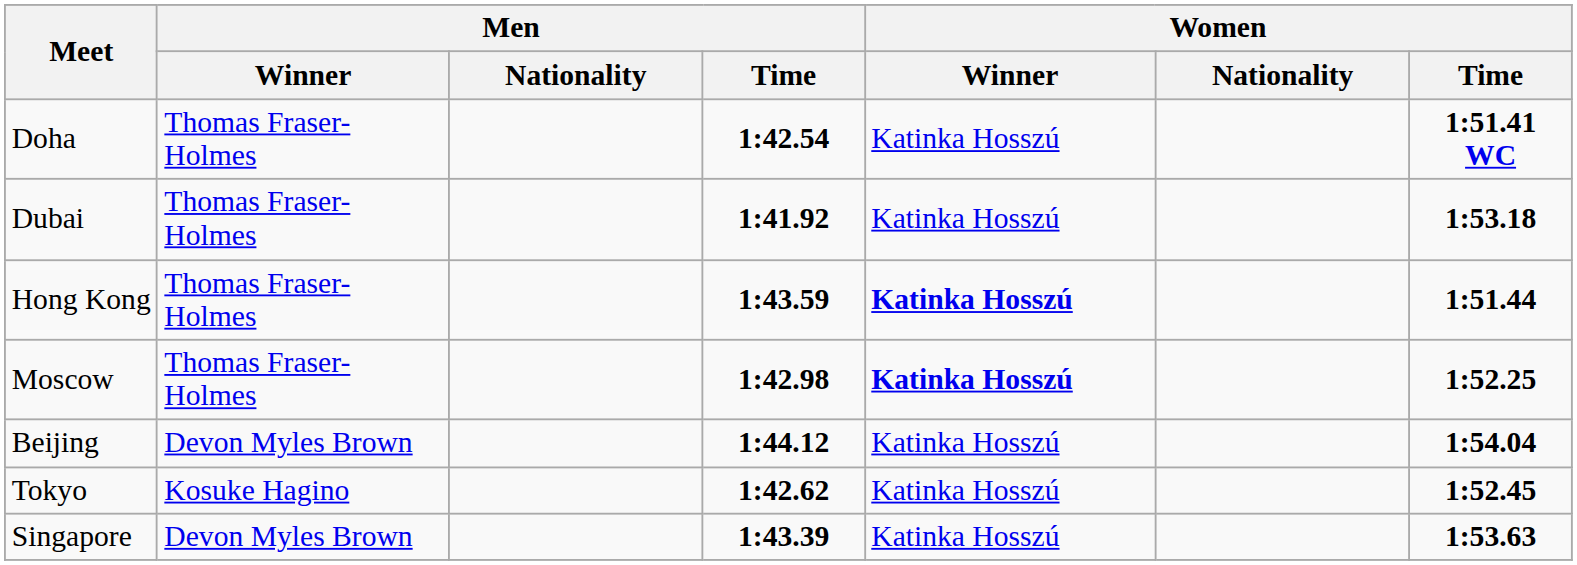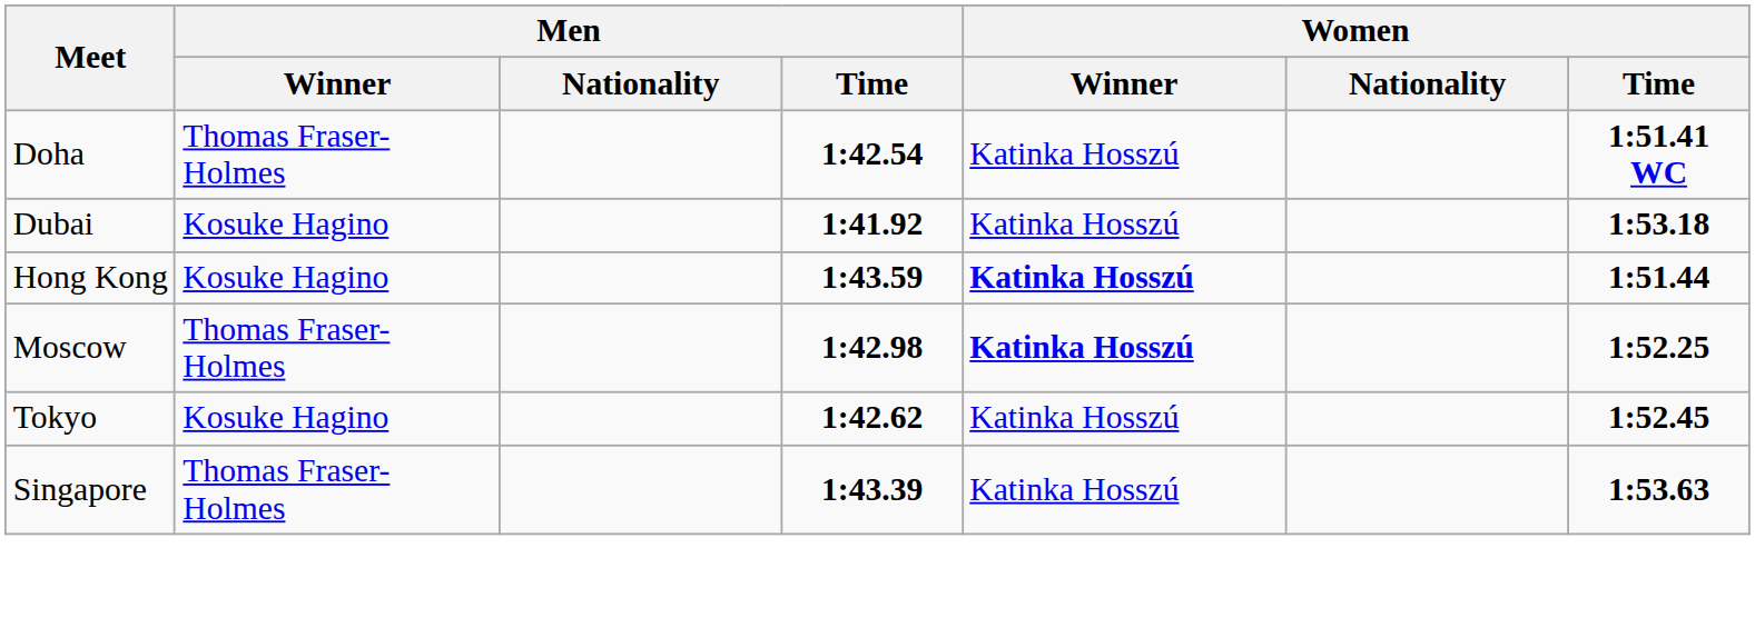Dubai | Men / Winner: Thomas Fraser-Holmes -> Kosuke Hagino
Hong Kong | Men / Winner: Thomas Fraser-Holmes -> Kosuke Hagino
- row: Beijing | Devon Myles Brown | 1:44.12 | Katinka Hosszú | 1:54.04
Singapore | Men / Winner: Devon Myles Brown -> Thomas Fraser-Holmes
